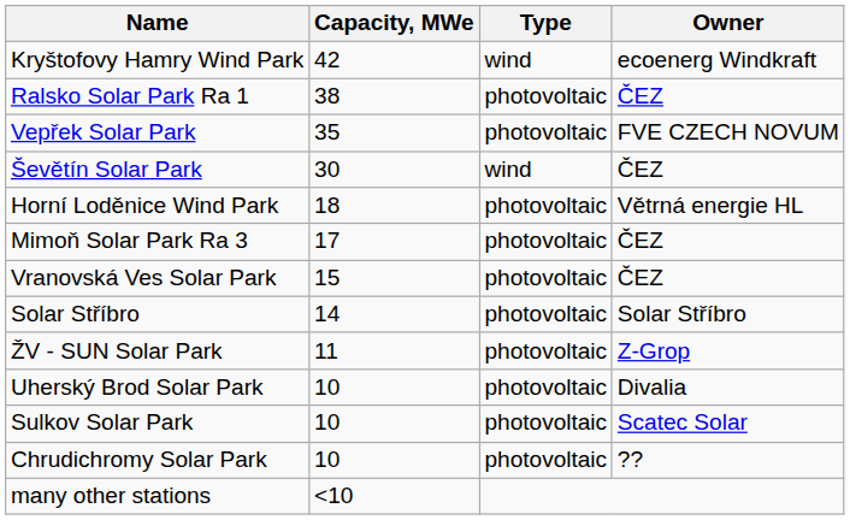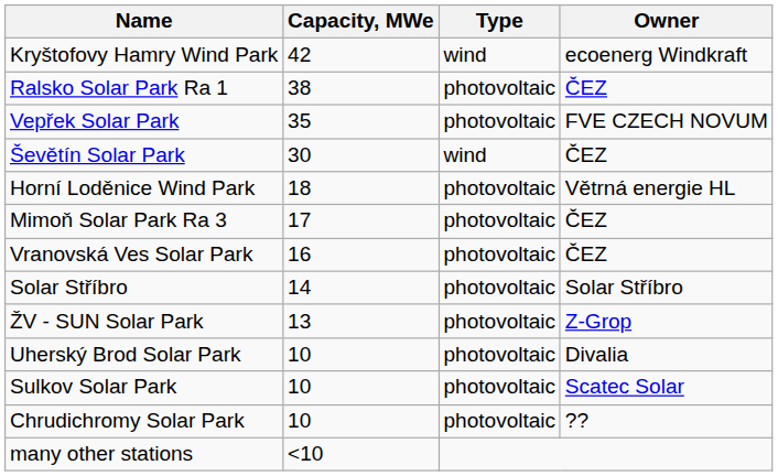Vranovská Ves Solar Park | Capacity, MWe: 15 -> 16
ŽV - SUN Solar Park | Capacity, MWe: 11 -> 13
